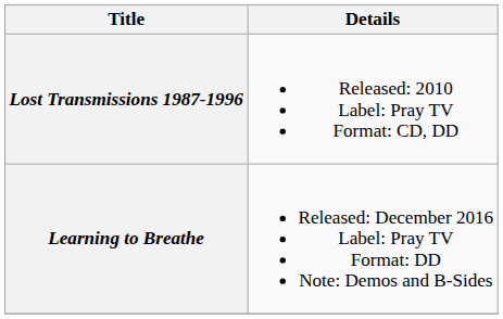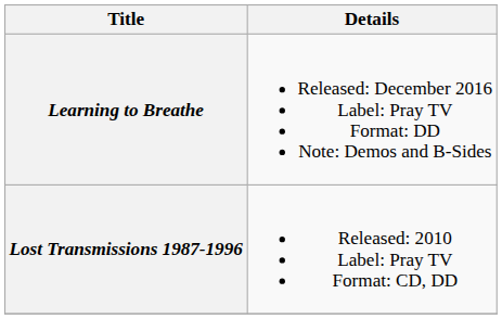rows swapped: Lost Transmissions 1987-1996 <-> Learning to Breathe
